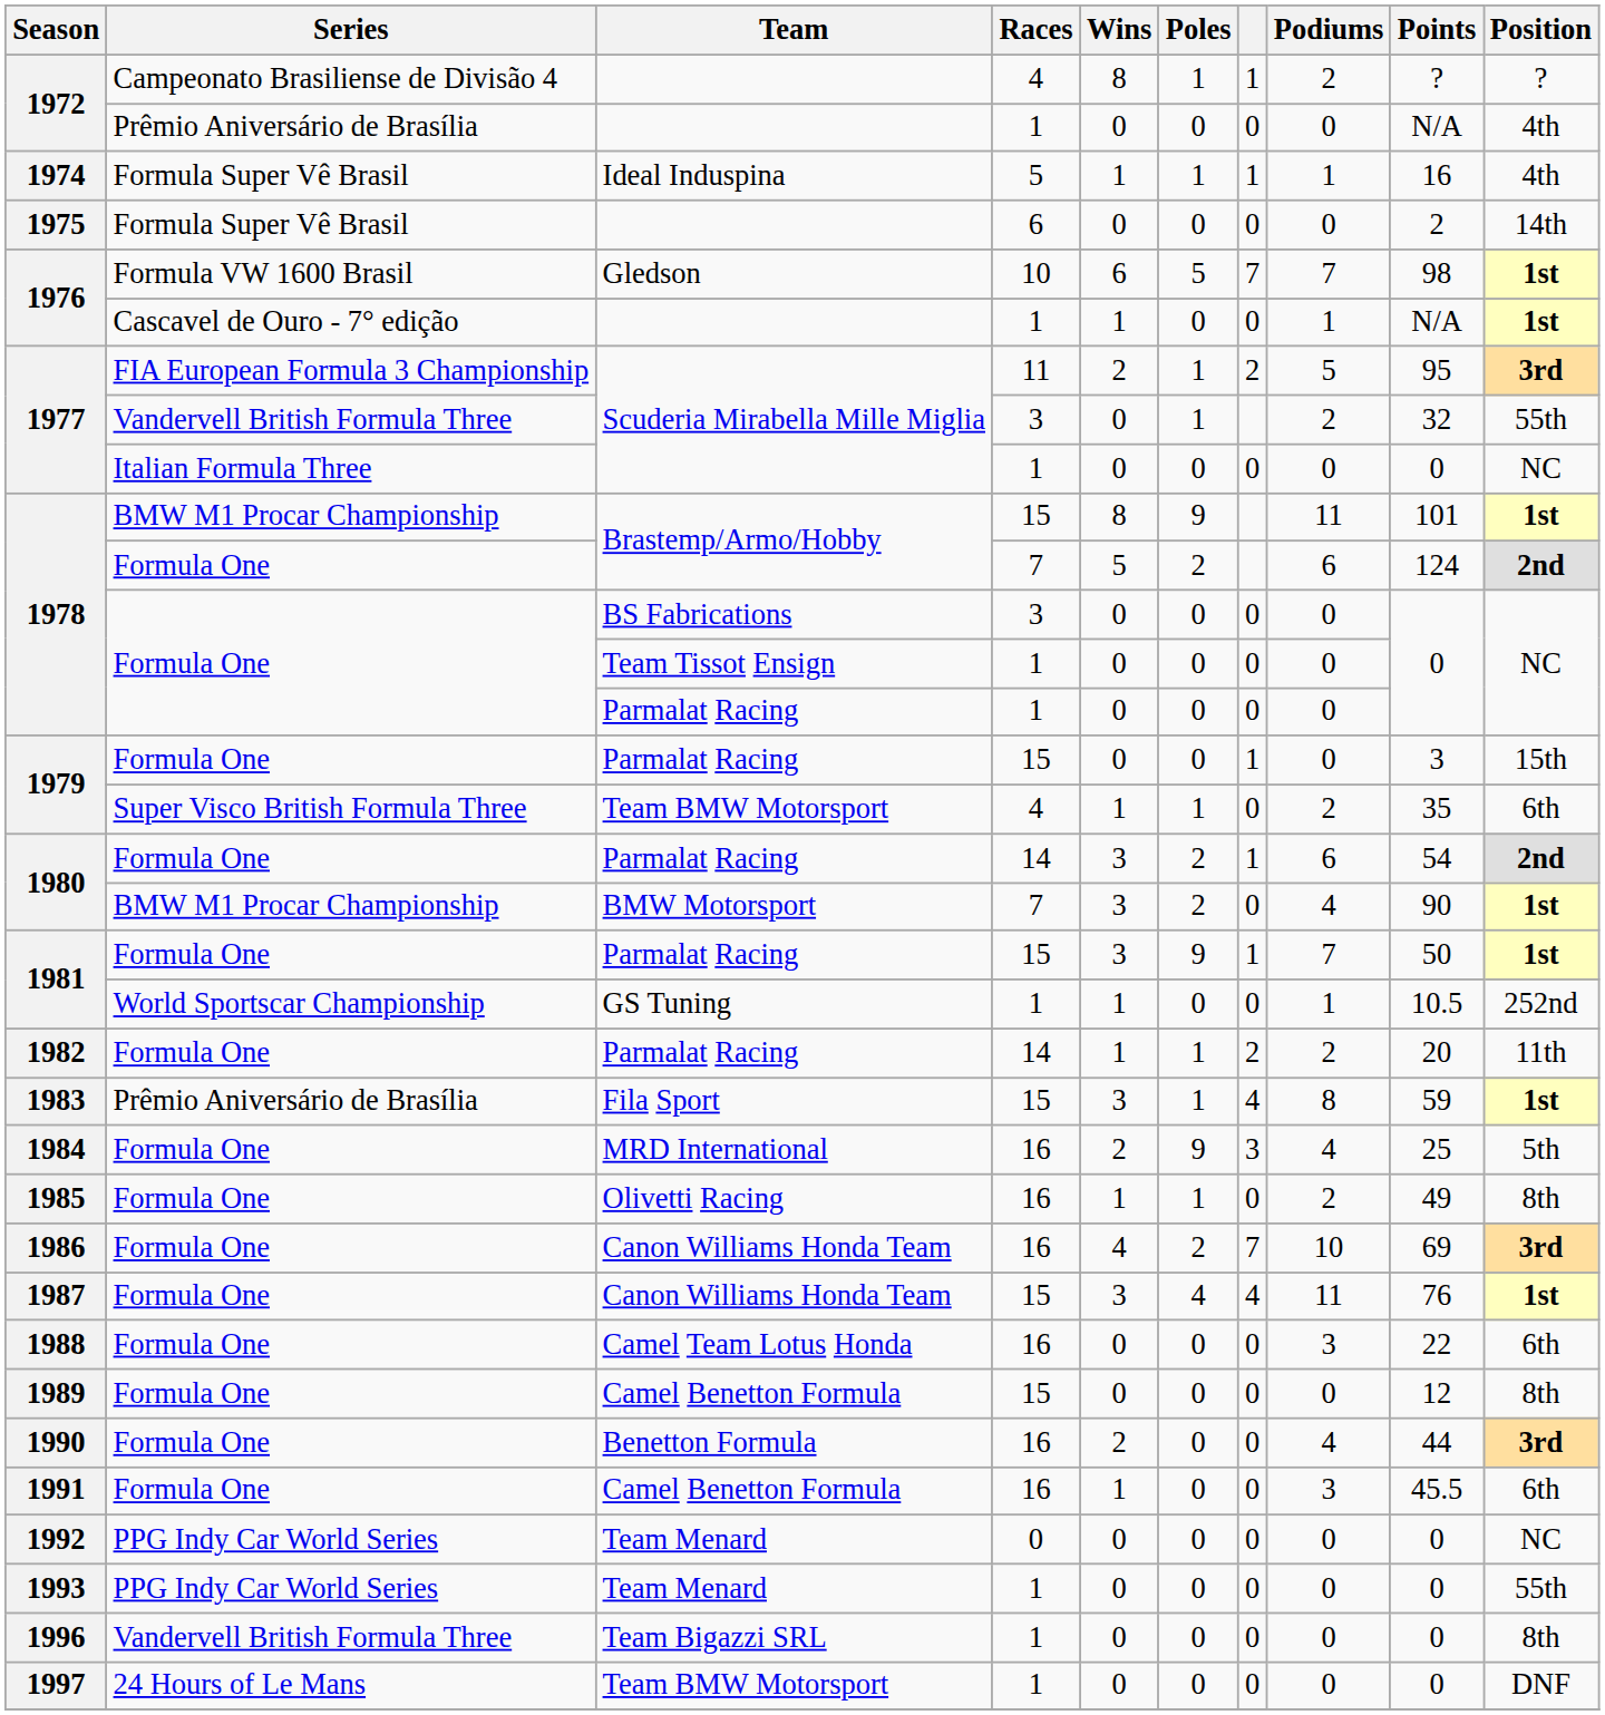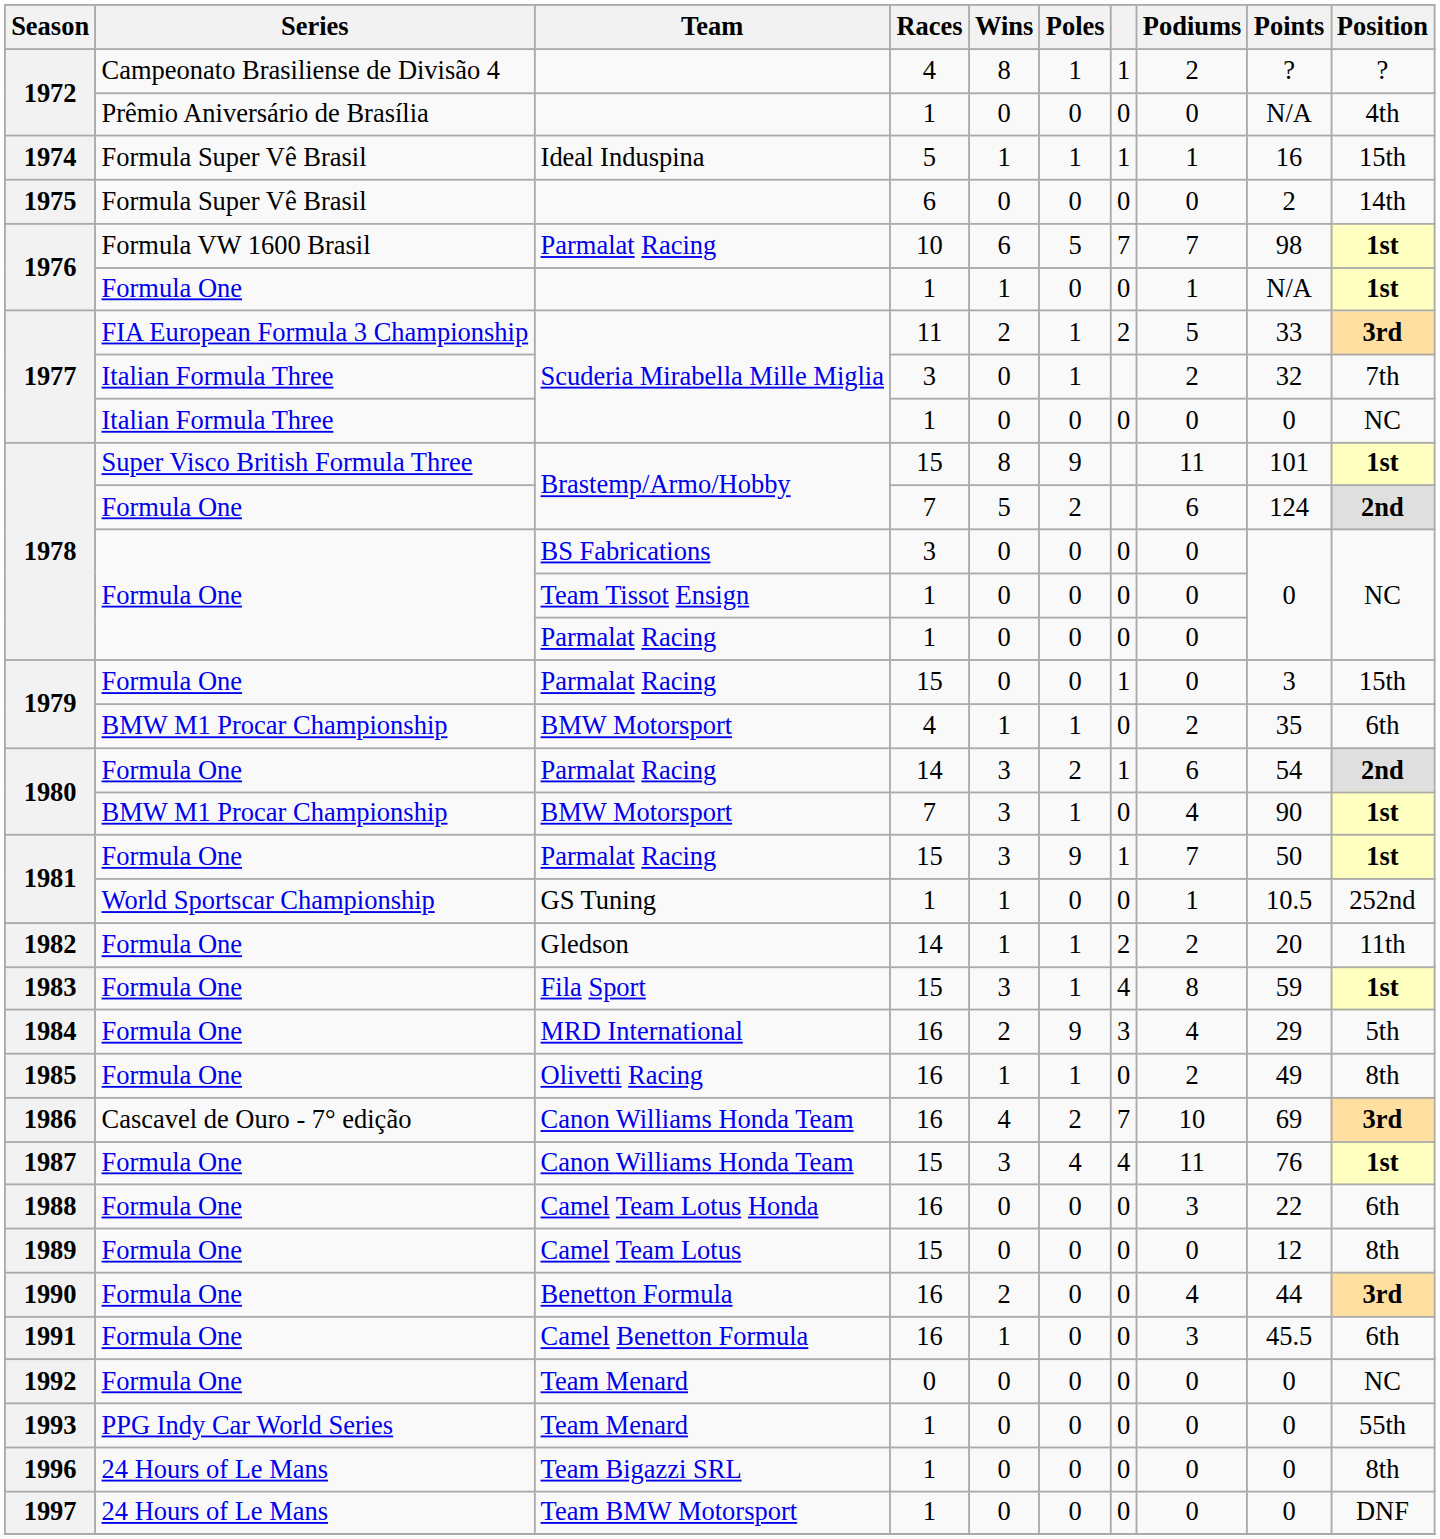1974 | Position: 4th -> 15th
1976 / 10 | Team: Gledson -> Parmalat Racing
1976 / 1 | Series: Cascavel de Ouro - 7° edição -> Formula One
1977 / 11 | Points: 95 -> 33
1977 / 3 | Series: Vandervell British Formula Three -> Italian Formula Three
1977 / 3 | Position: 55th -> 7th
1978 / 15 | Series: BMW M1 Procar Championship -> Super Visco British Formula Three
1979 / 4 | Series: Super Visco British Formula Three -> BMW M1 Procar Championship
1979 / 4 | Team: Team BMW Motorsport -> BMW Motorsport
1980 / 7 | Poles: 2 -> 1
1982 | Team: Parmalat Racing -> Gledson
1983 | Series: Prêmio Aniversário de Brasília -> Formula One
1984 | Points: 25 -> 29
1986 | Series: Formula One -> Cascavel de Ouro - 7° edição
1989 | Team: Camel Benetton Formula -> Camel Team Lotus
1992 | Series: PPG Indy Car World Series -> Formula One
1996 | Series: Vandervell British Formula Three -> 24 Hours of Le Mans
